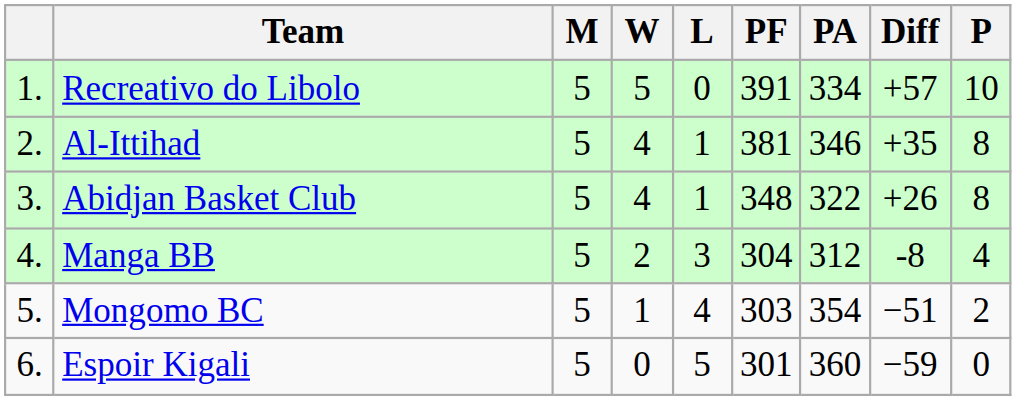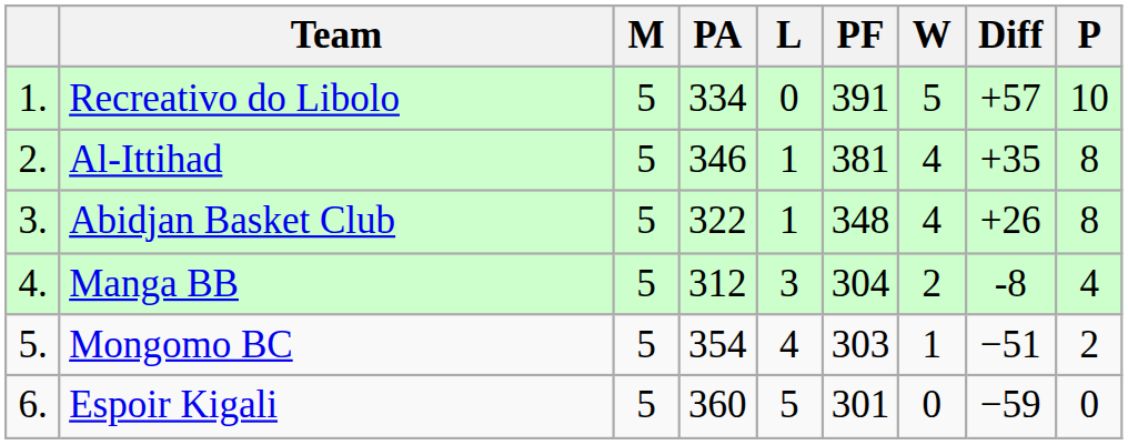columns swapped: W <-> PA
